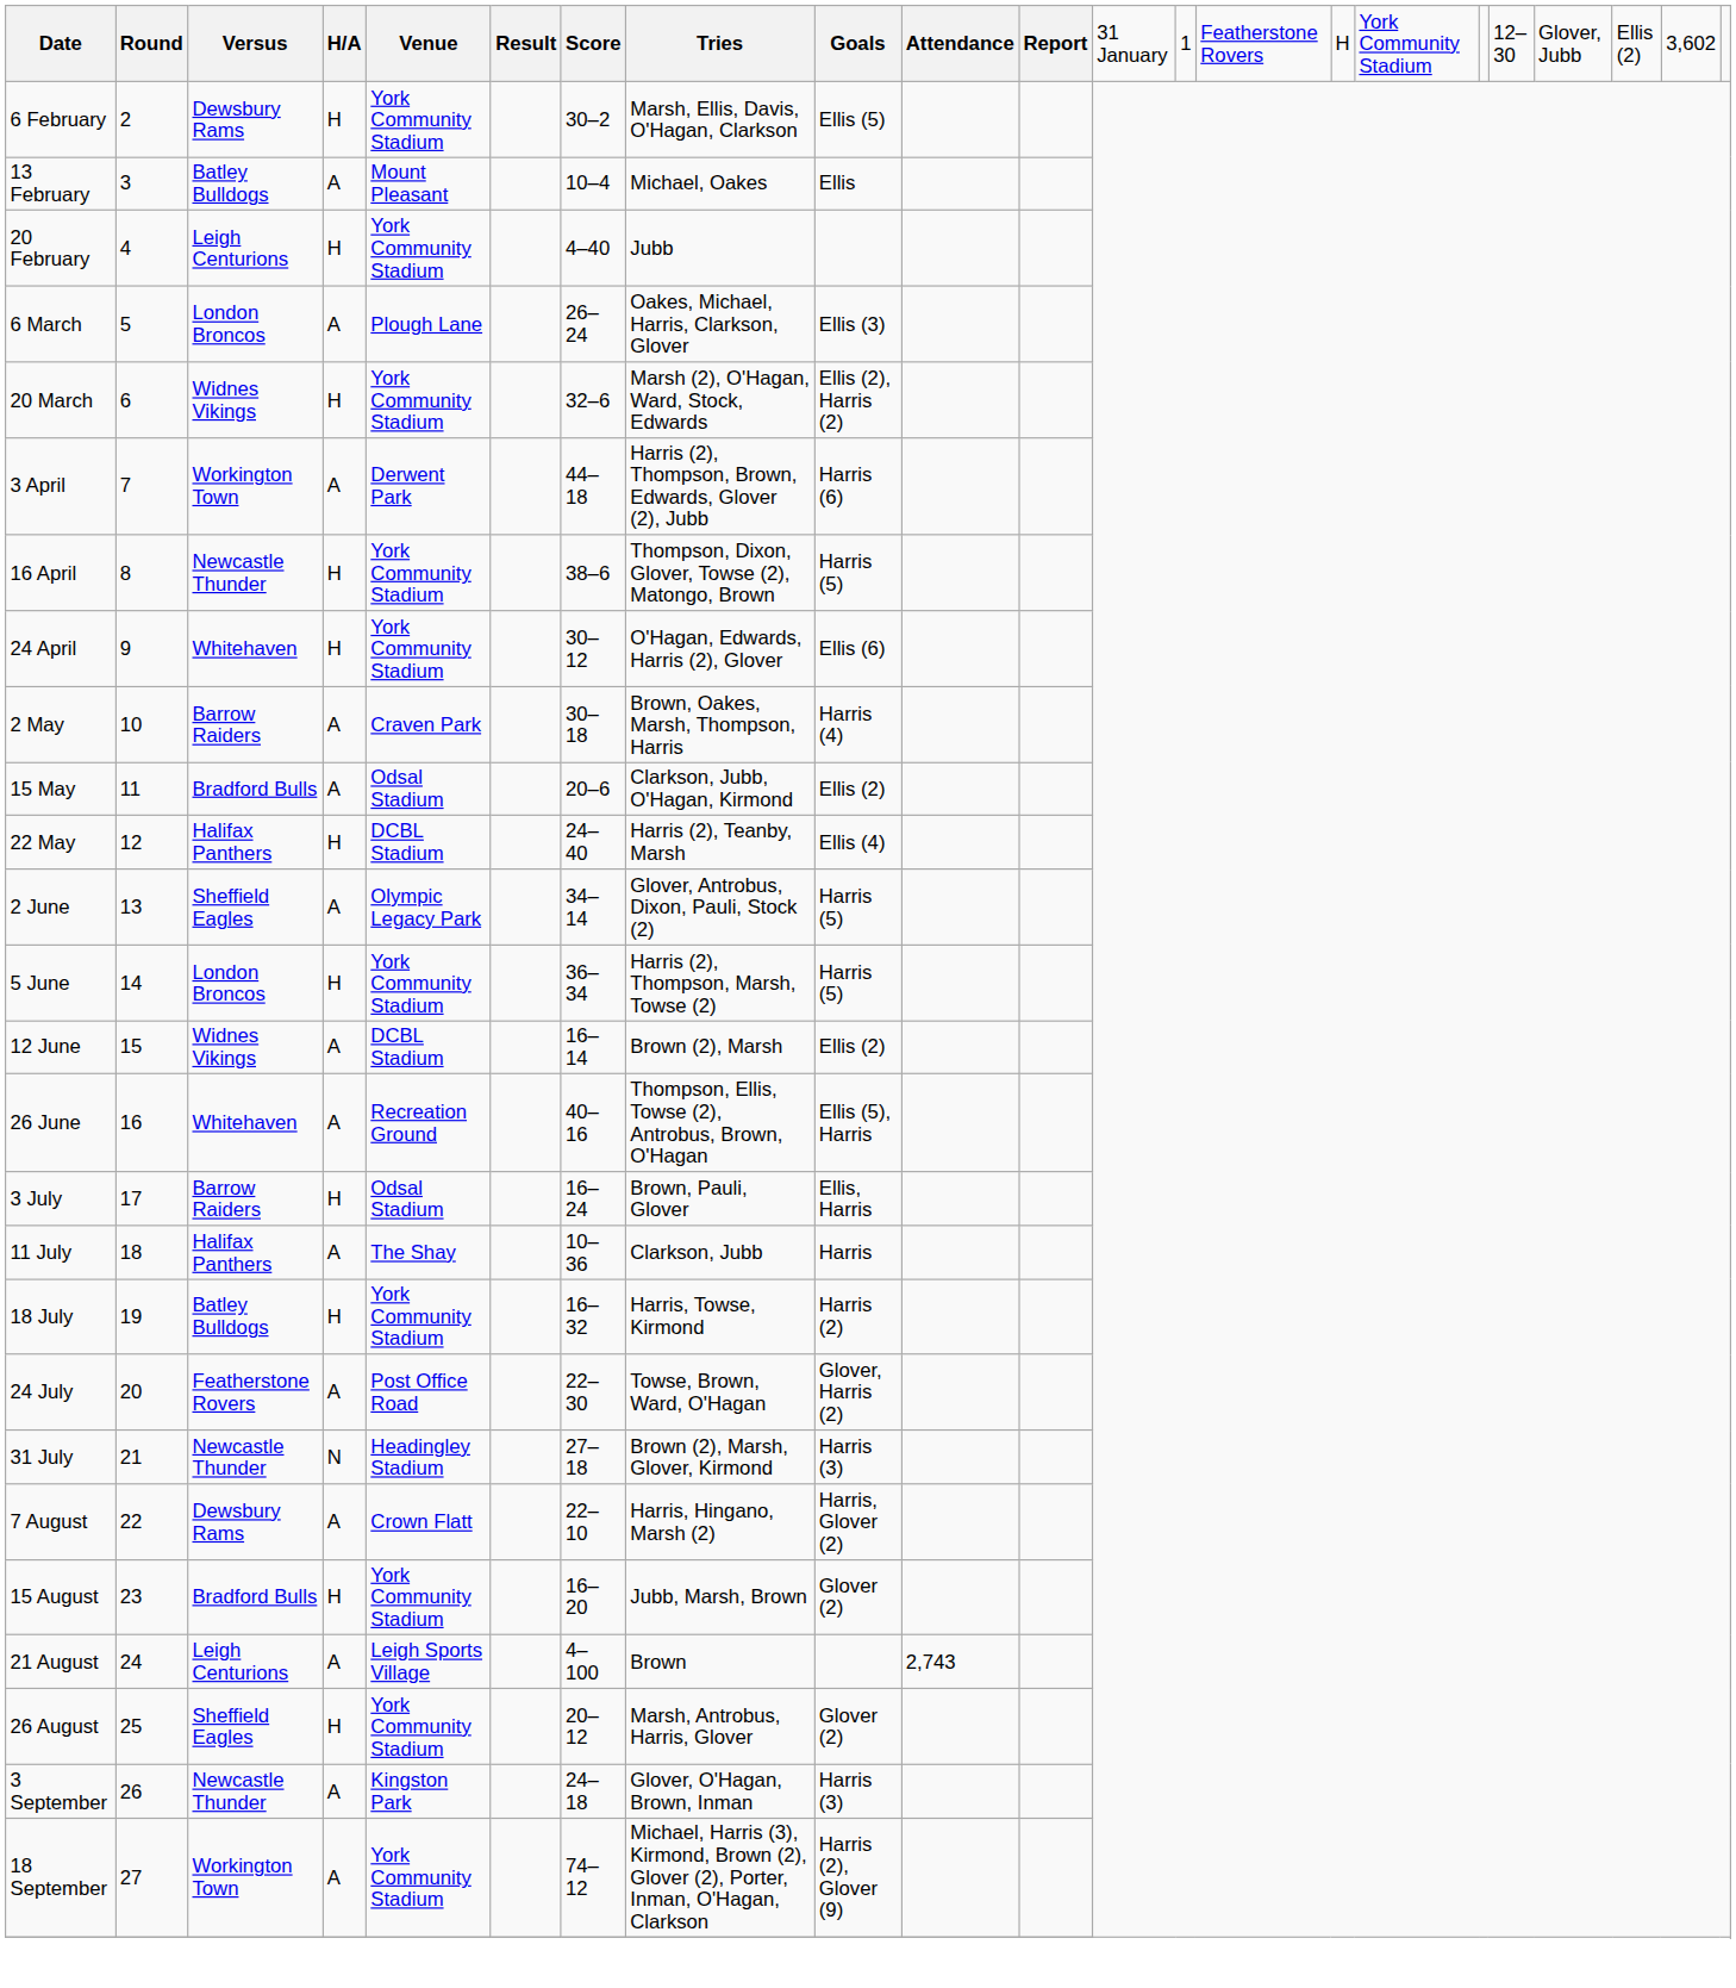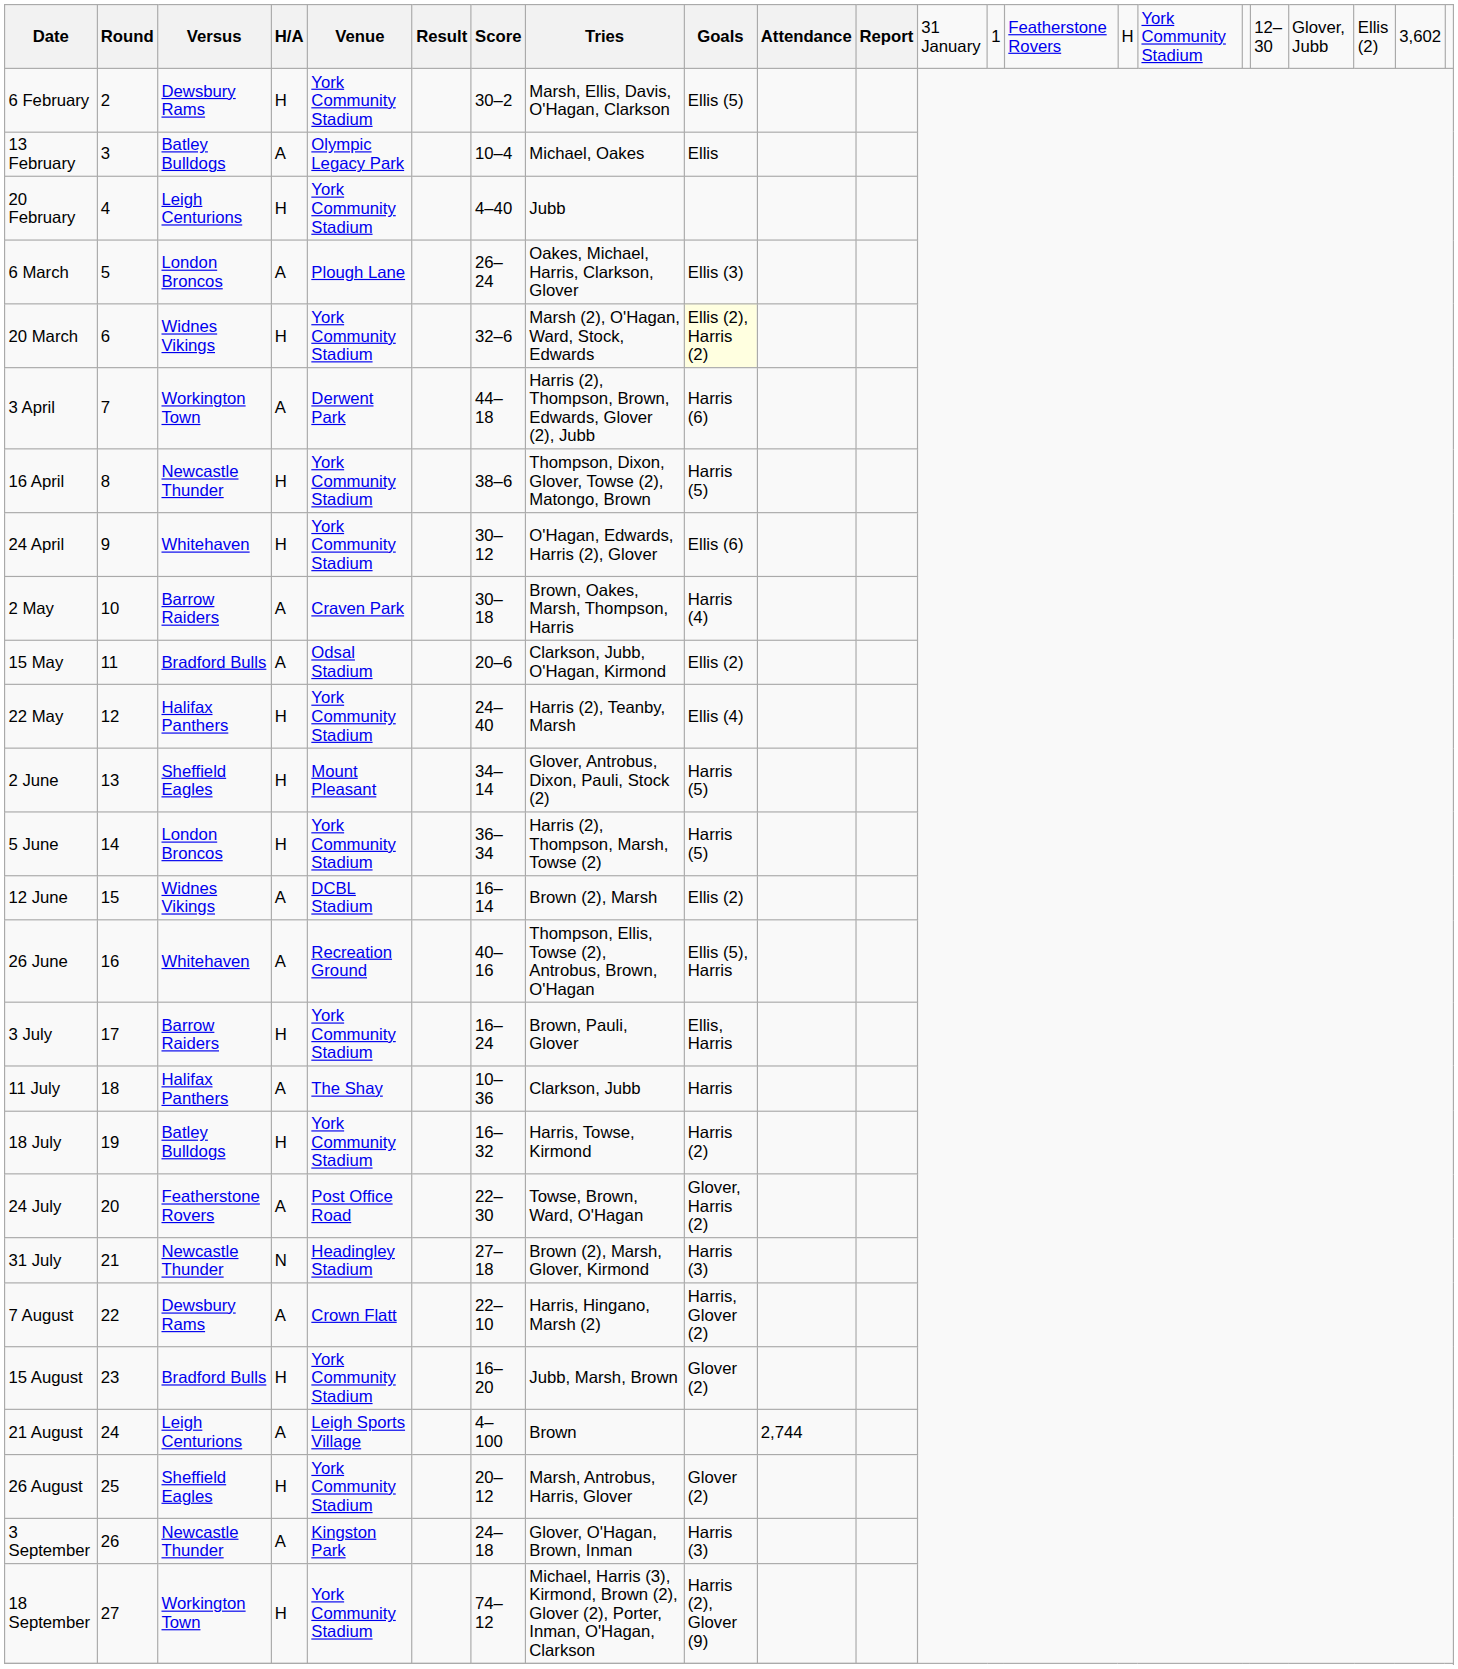13 February | column 5: Mount Pleasant -> Olympic Legacy Park
20 March | column 9: no background -> lightyellow background
22 May | column 5: DCBL Stadium -> York Community Stadium
2 June | column 4: A -> H
2 June | column 5: Olympic Legacy Park -> Mount Pleasant
3 July | column 5: Odsal Stadium -> York Community Stadium
21 August | column 10: 2,743 -> 2,744
18 September | column 4: A -> H
